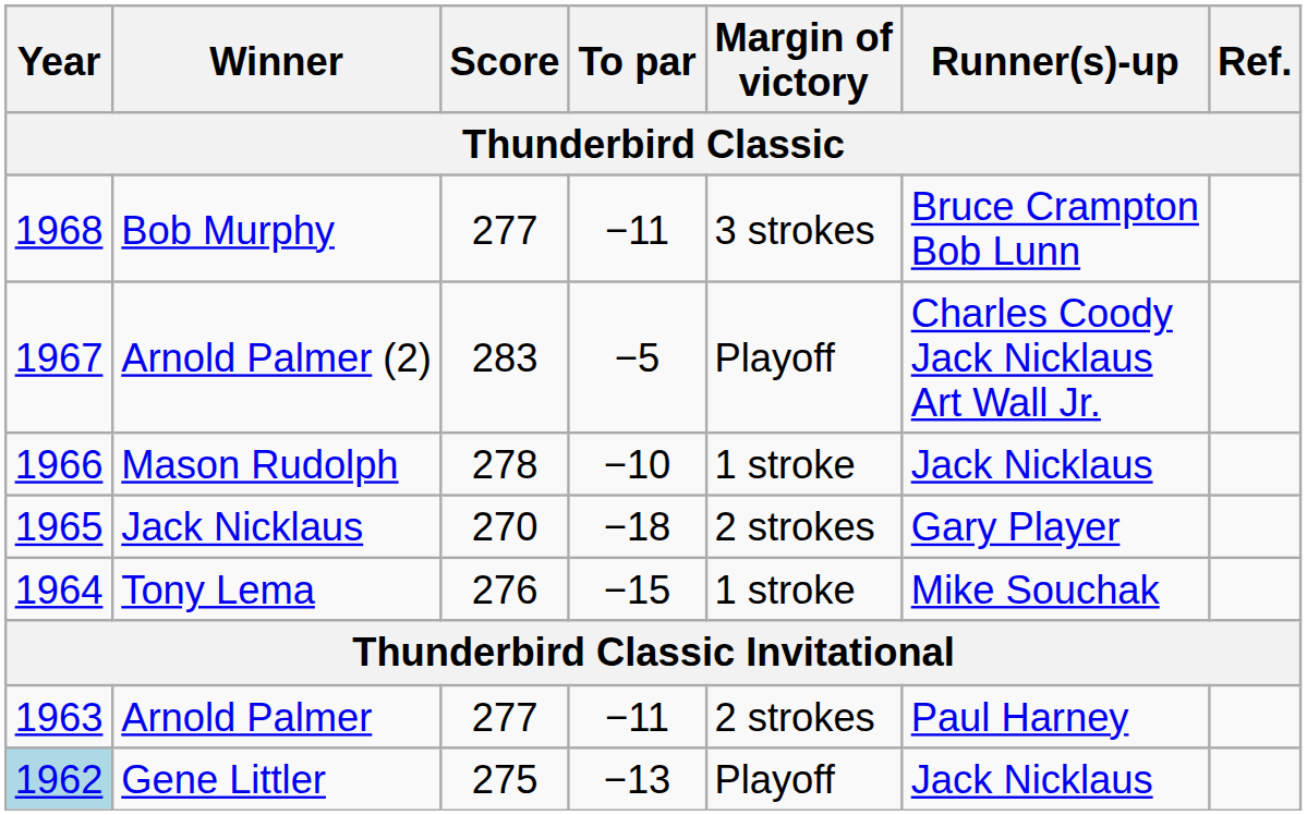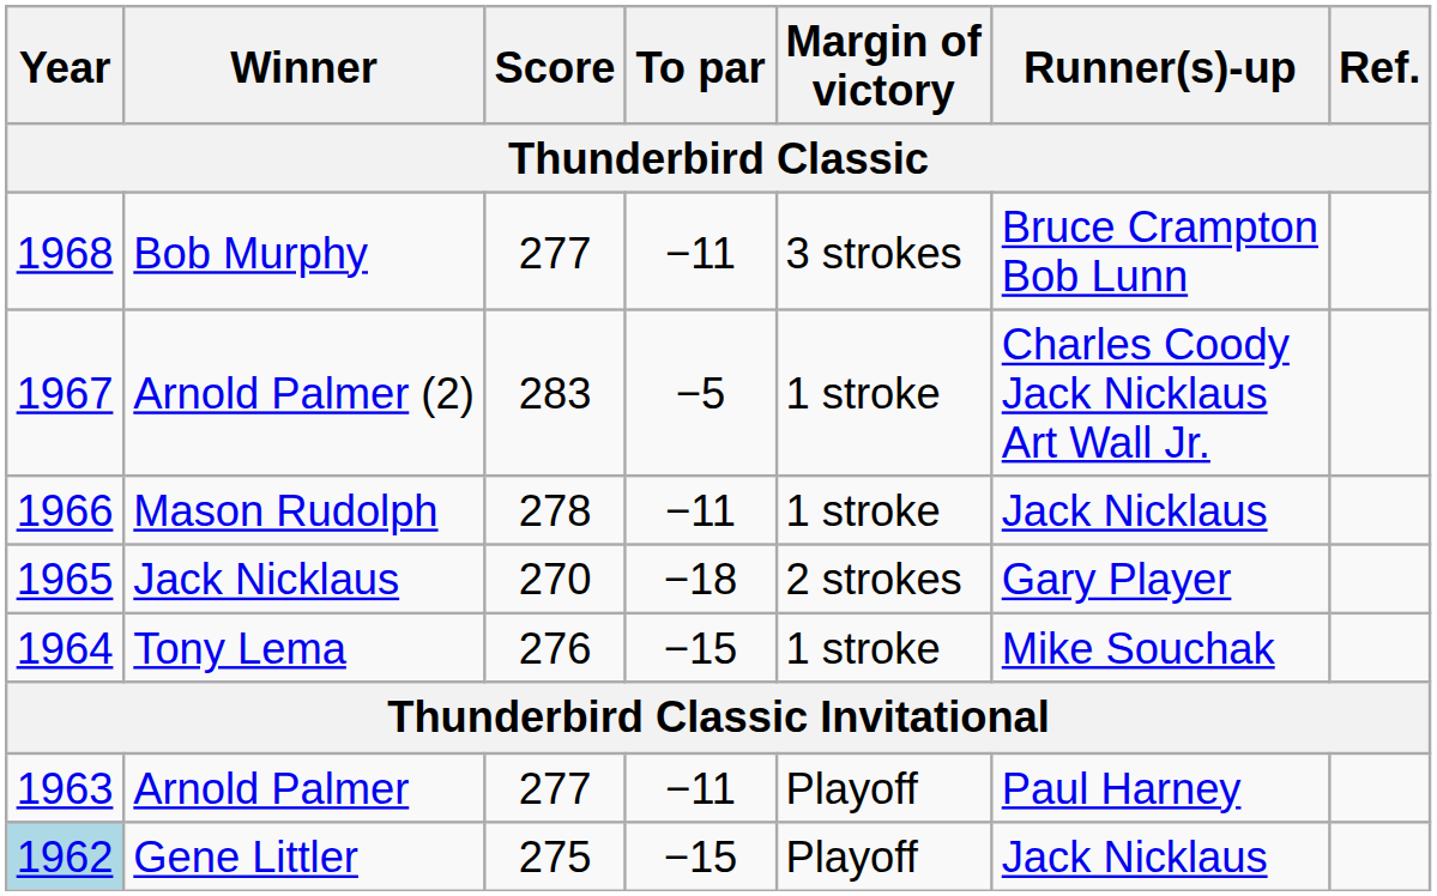Arnold Palmer (2) | Margin of victory: Playoff -> 1 stroke
Mason Rudolph | To par: −10 -> −11
Arnold Palmer | Margin of victory: 2 strokes -> Playoff
Gene Littler | To par: −13 -> −15
